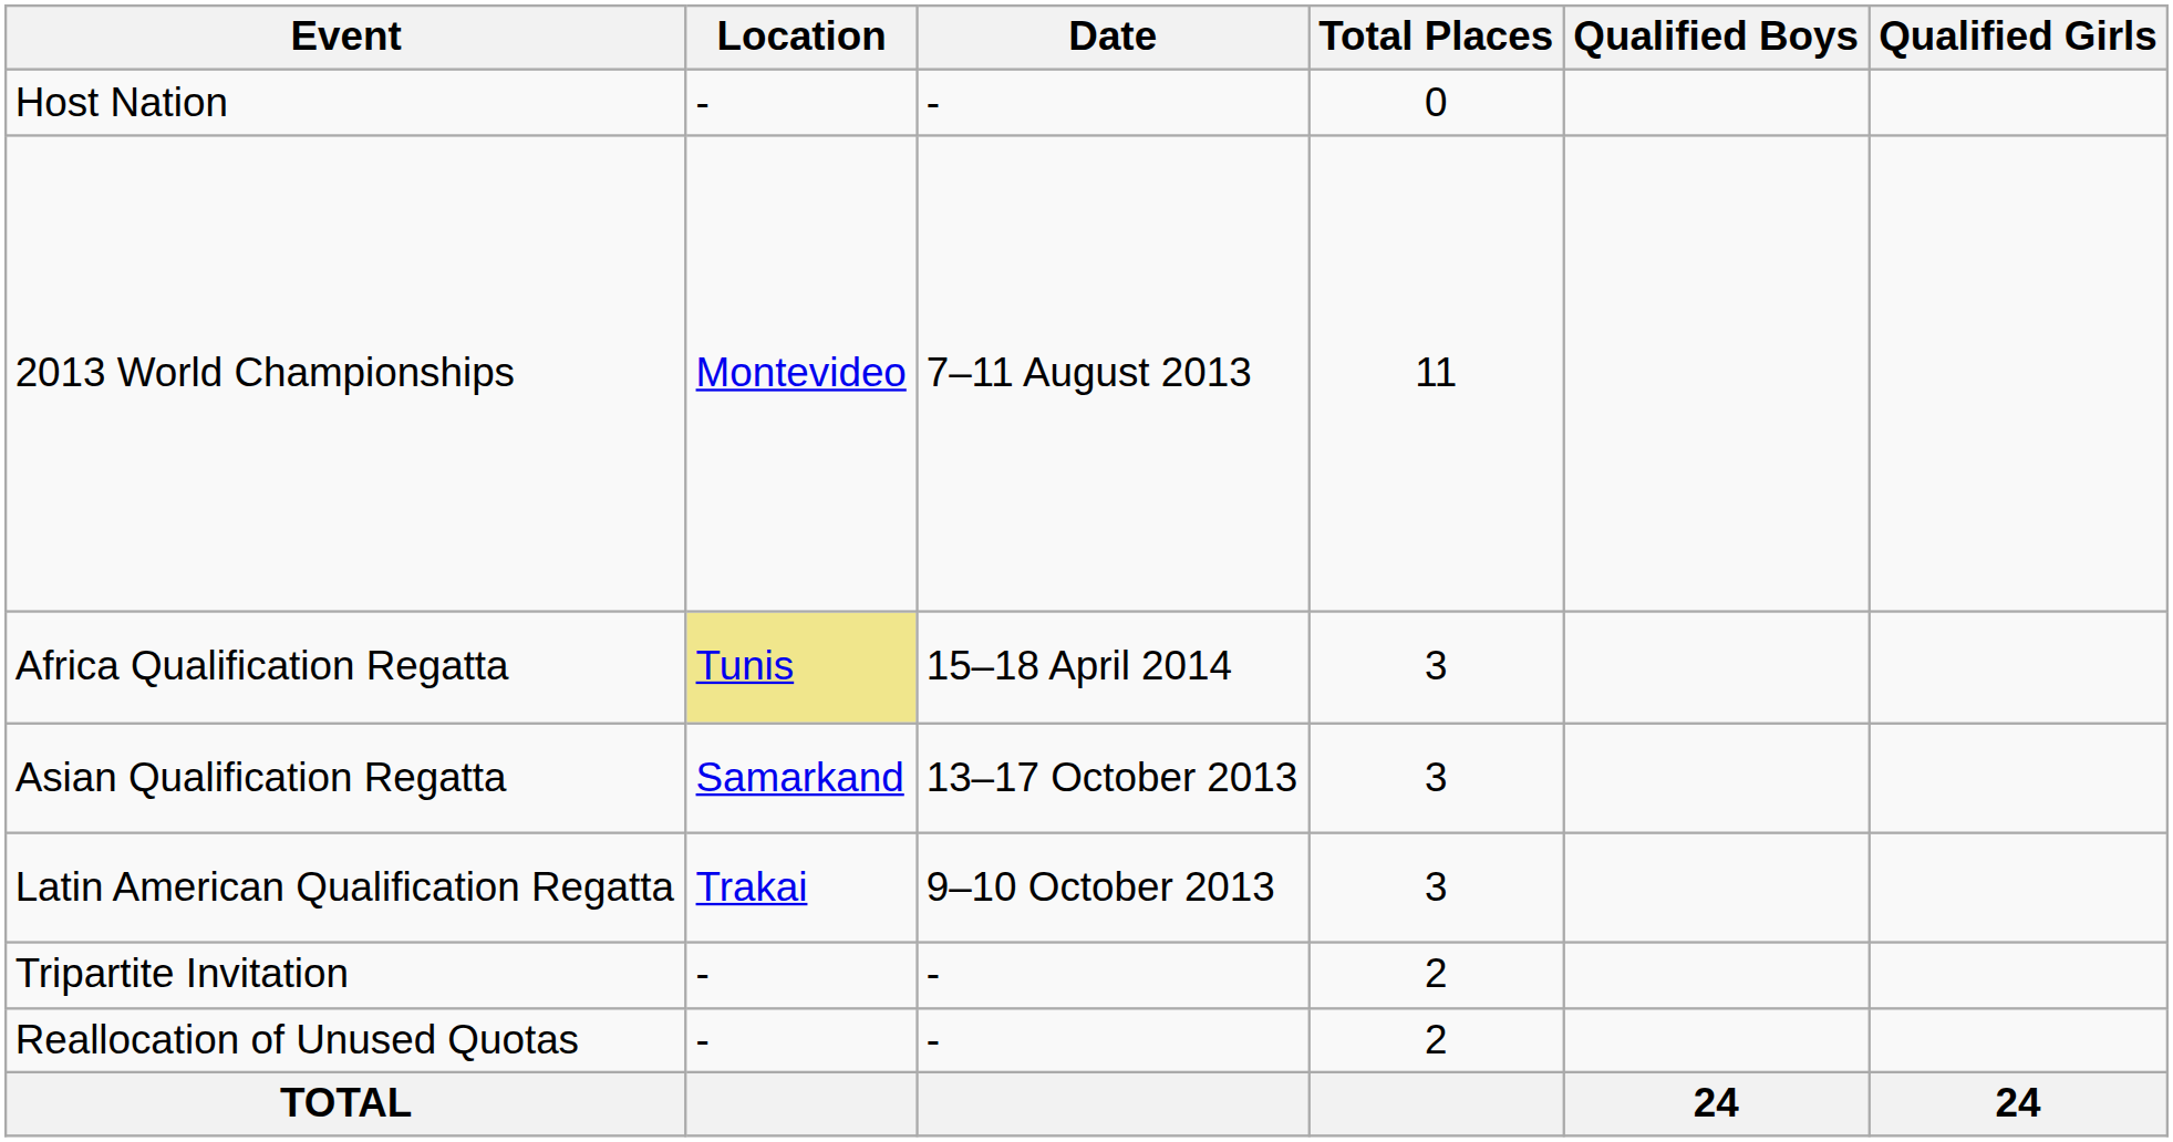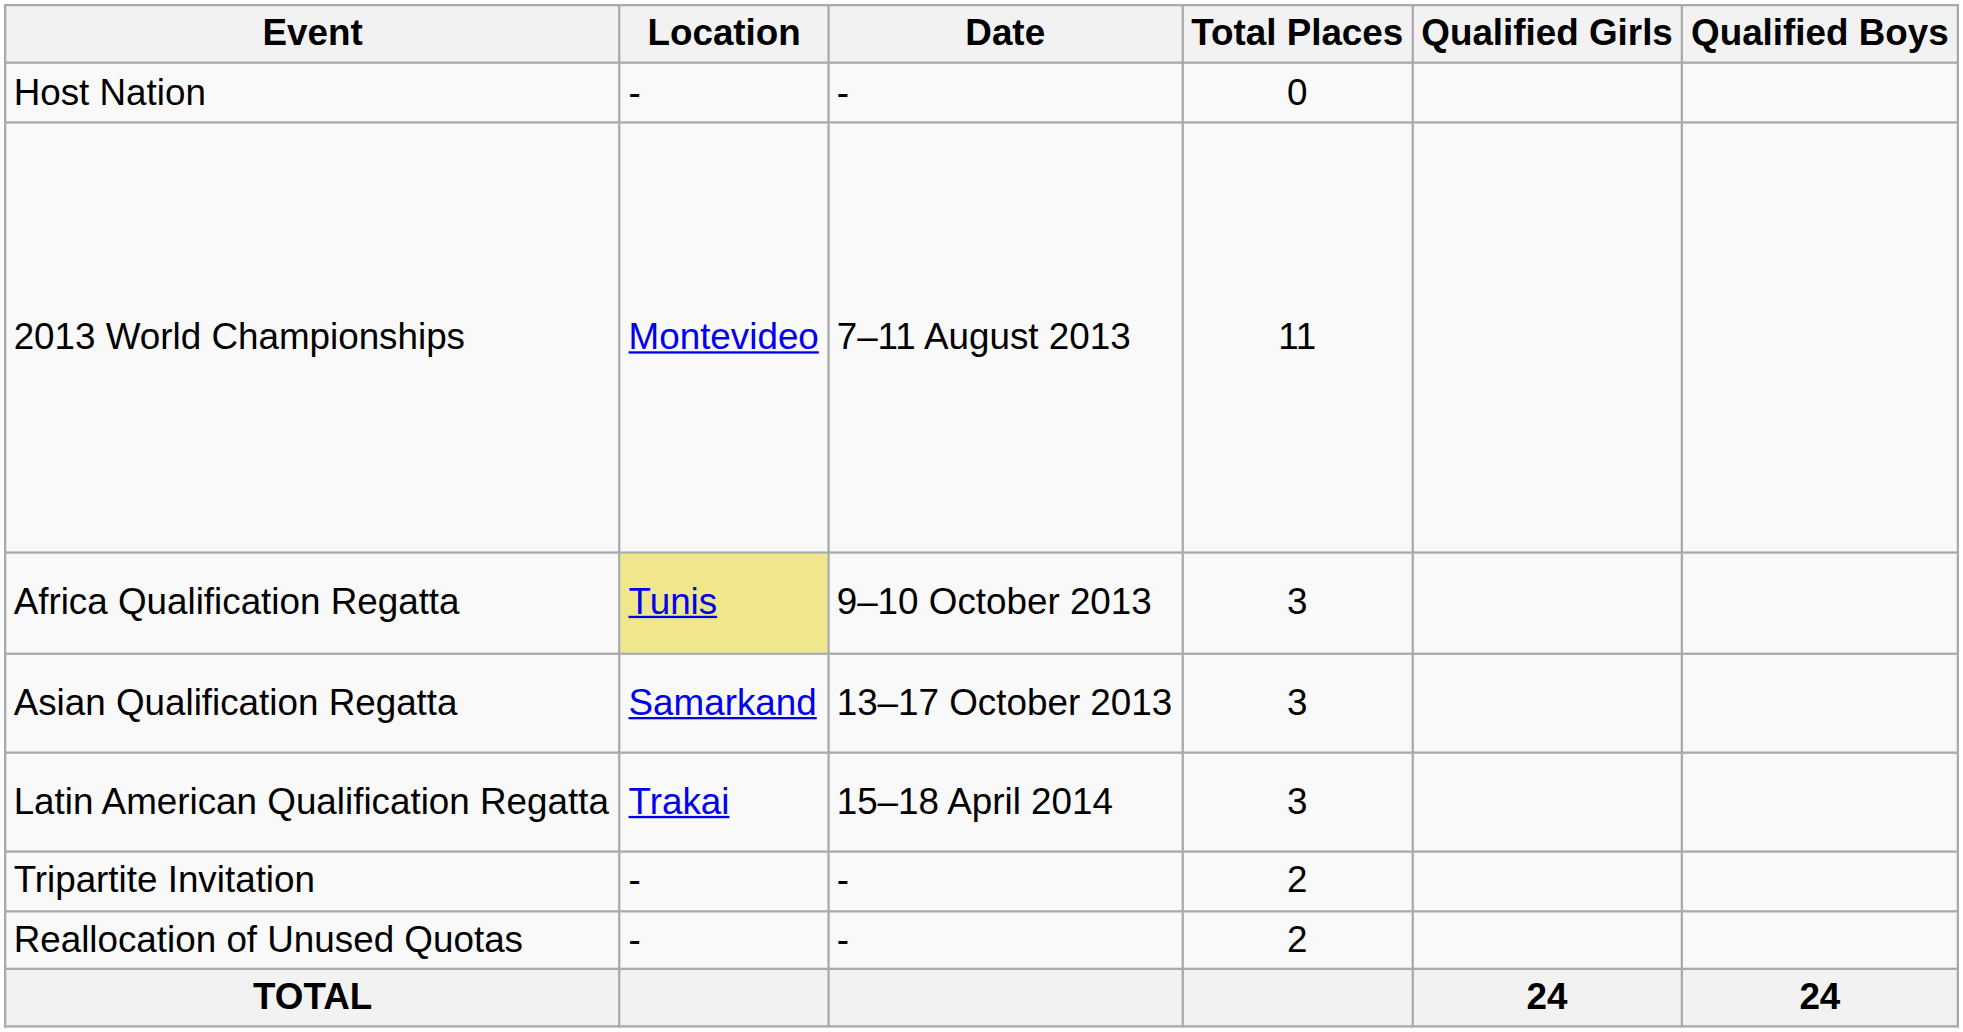columns swapped: Qualified Boys <-> Qualified Girls
Africa Qualification Regatta | Date: 15–18 April 2014 -> 9–10 October 2013
Latin American Qualification Regatta | Date: 9–10 October 2013 -> 15–18 April 2014
